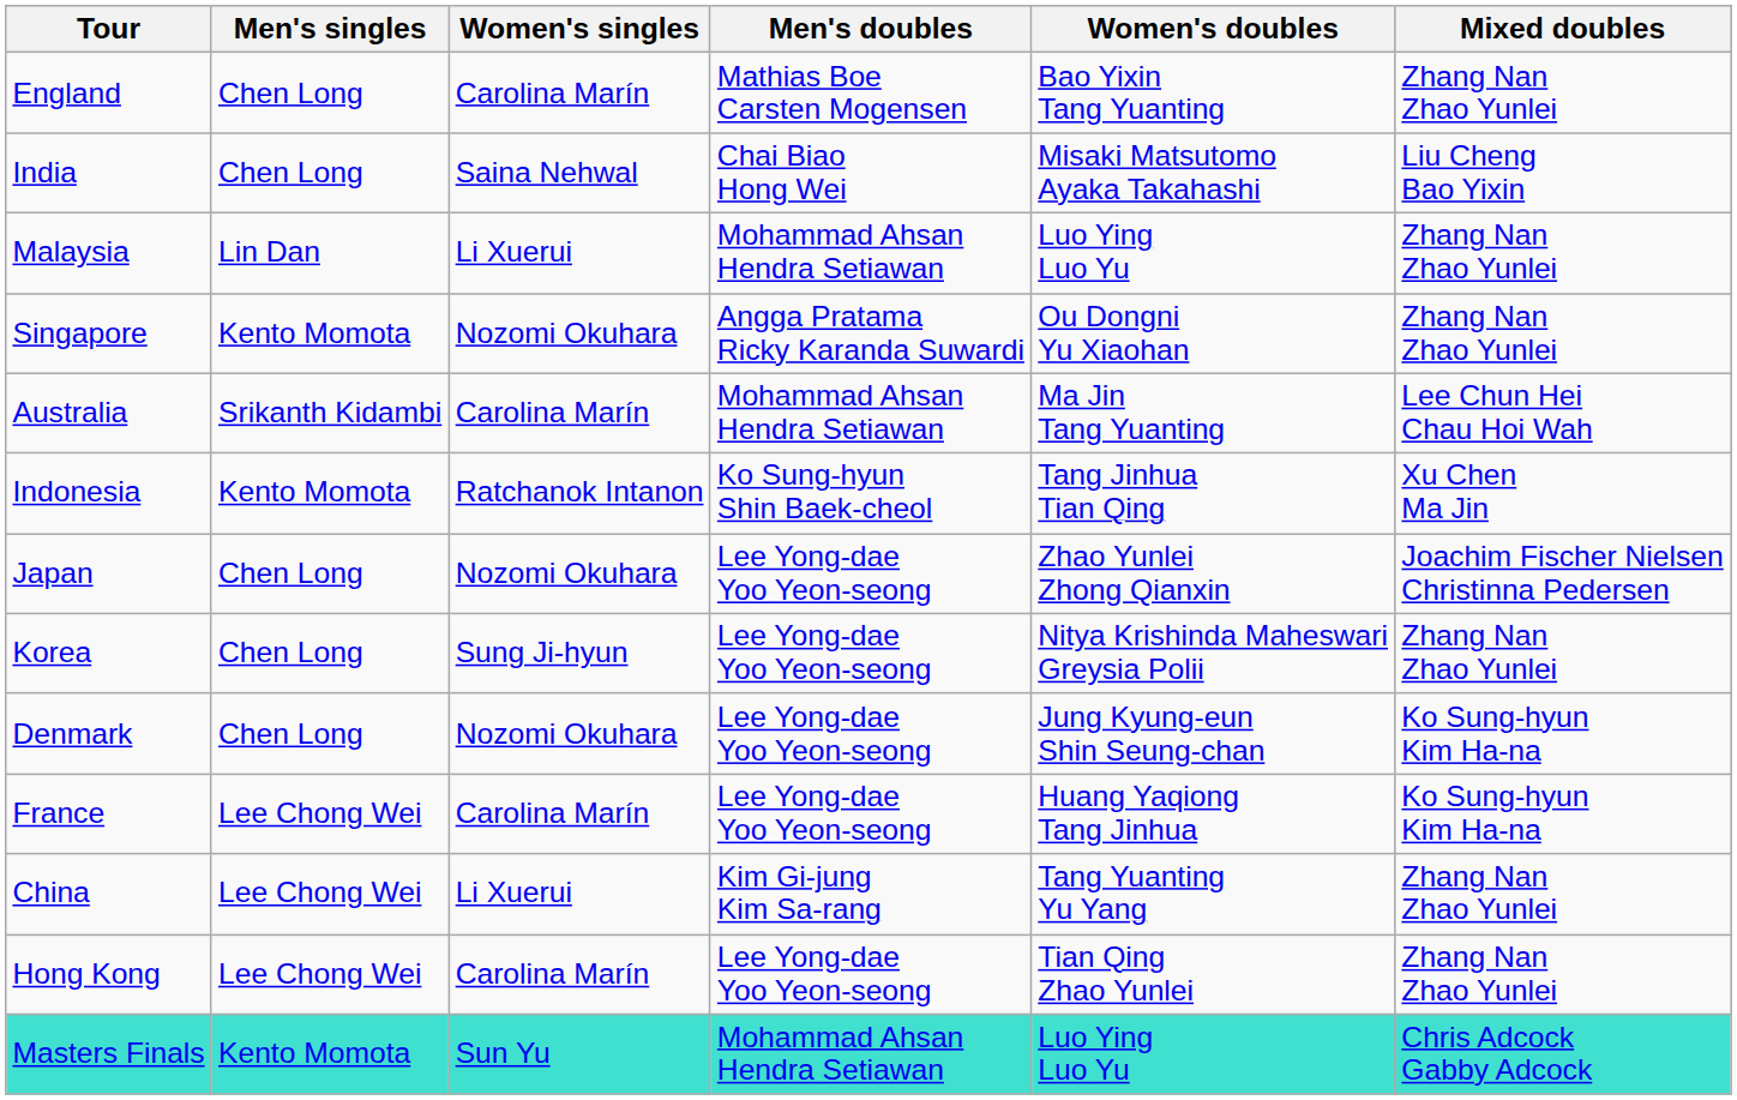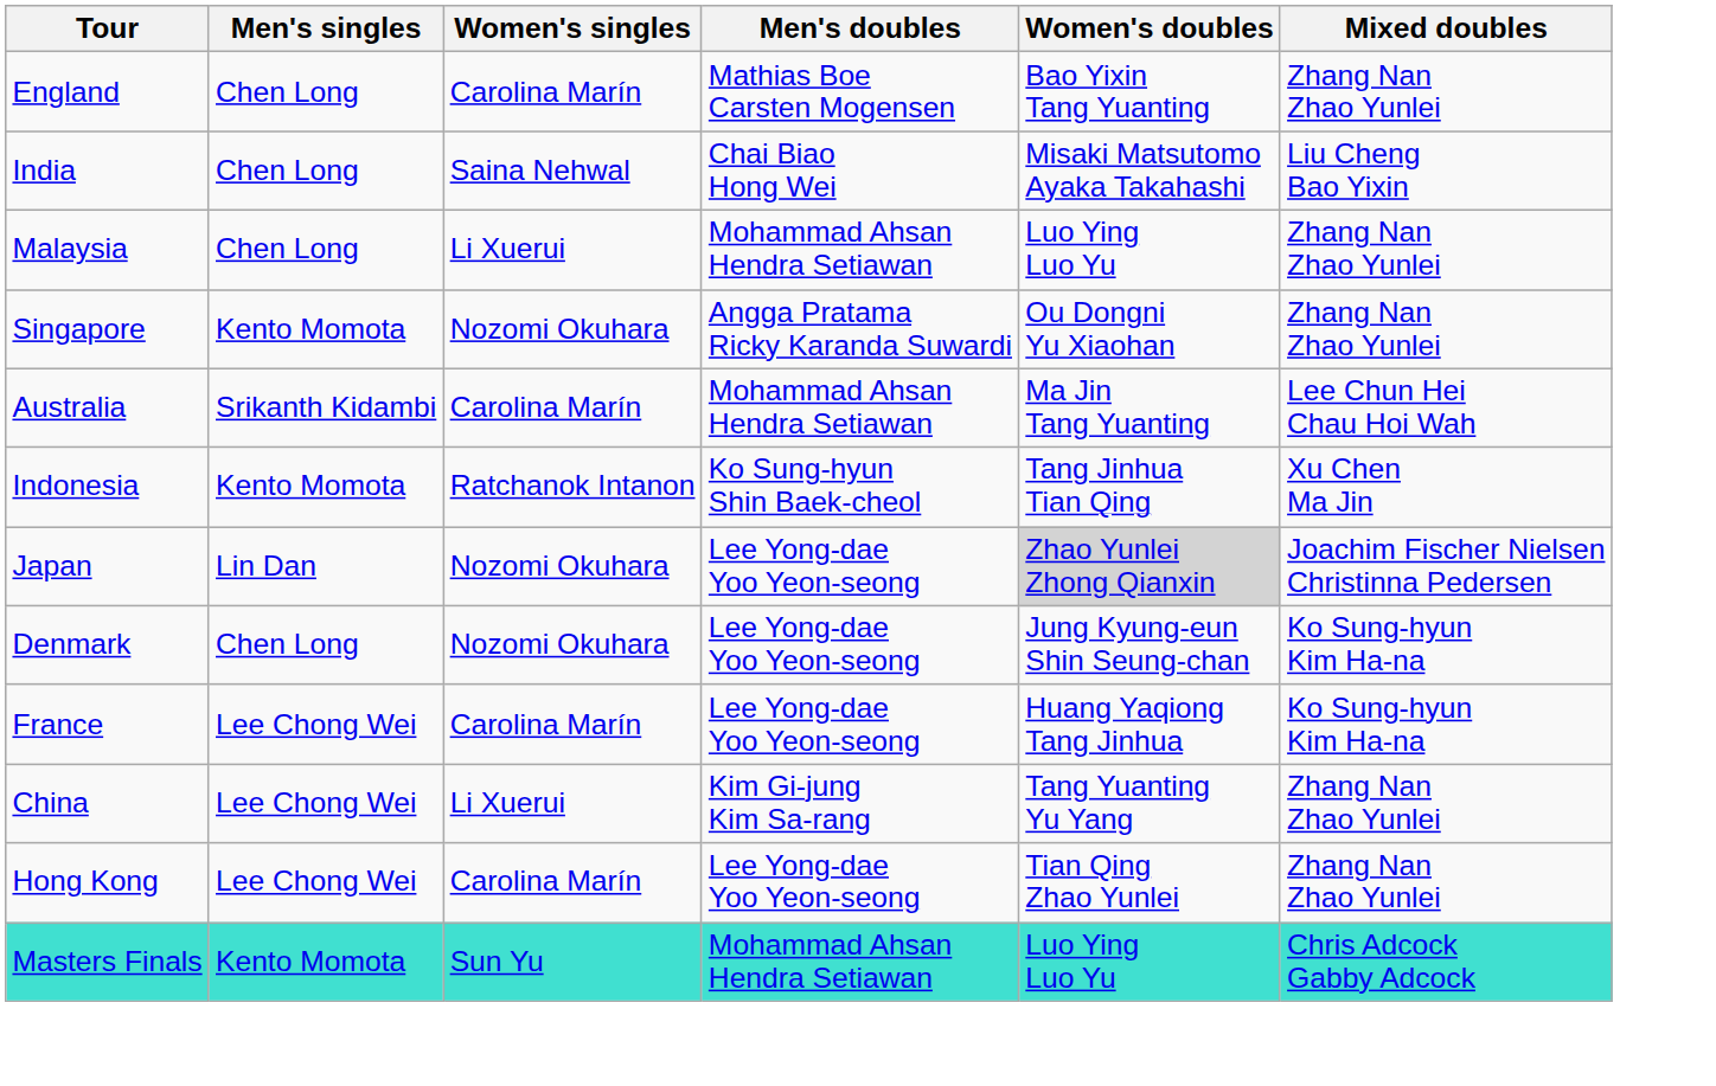Malaysia | Men's singles: Lin Dan -> Chen Long
Japan | Men's singles: Chen Long -> Lin Dan
Japan | Women's doubles: no background -> lightgrey background
- row: Korea | Chen Long | Sung Ji-hyun | Lee Yong-dae Yoo Yeon-seong | Nitya Krishinda Maheswari Greysia Polii | Zhang Nan Zhao Yunlei
